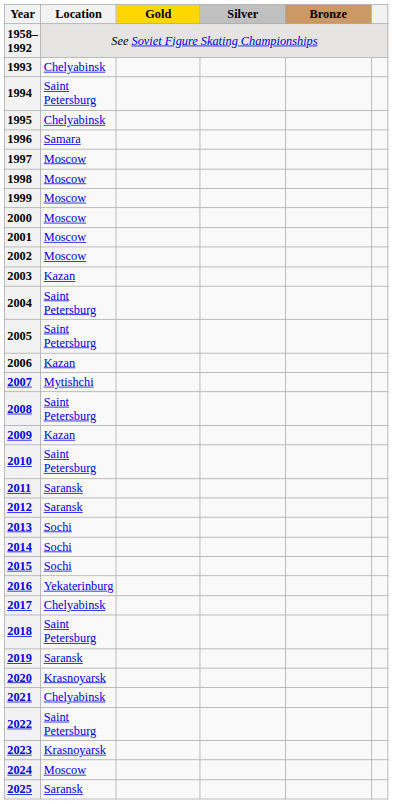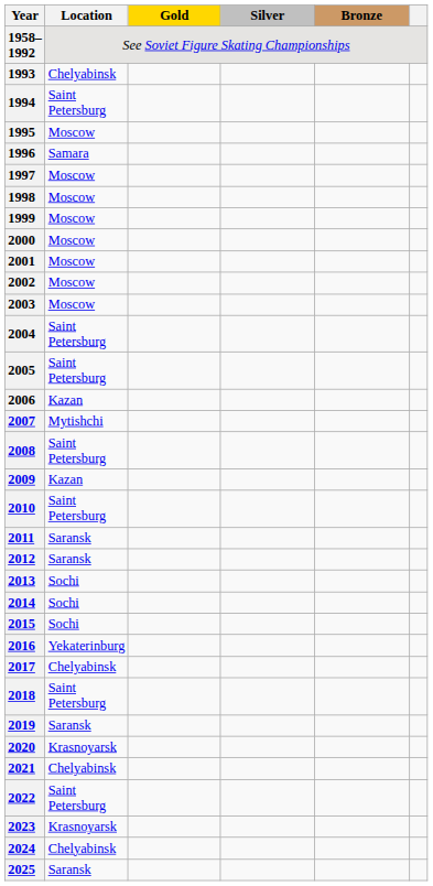1995 | Location: Chelyabinsk -> Moscow
2003 | Location: Kazan -> Moscow
2024 | Location: Moscow -> Chelyabinsk
